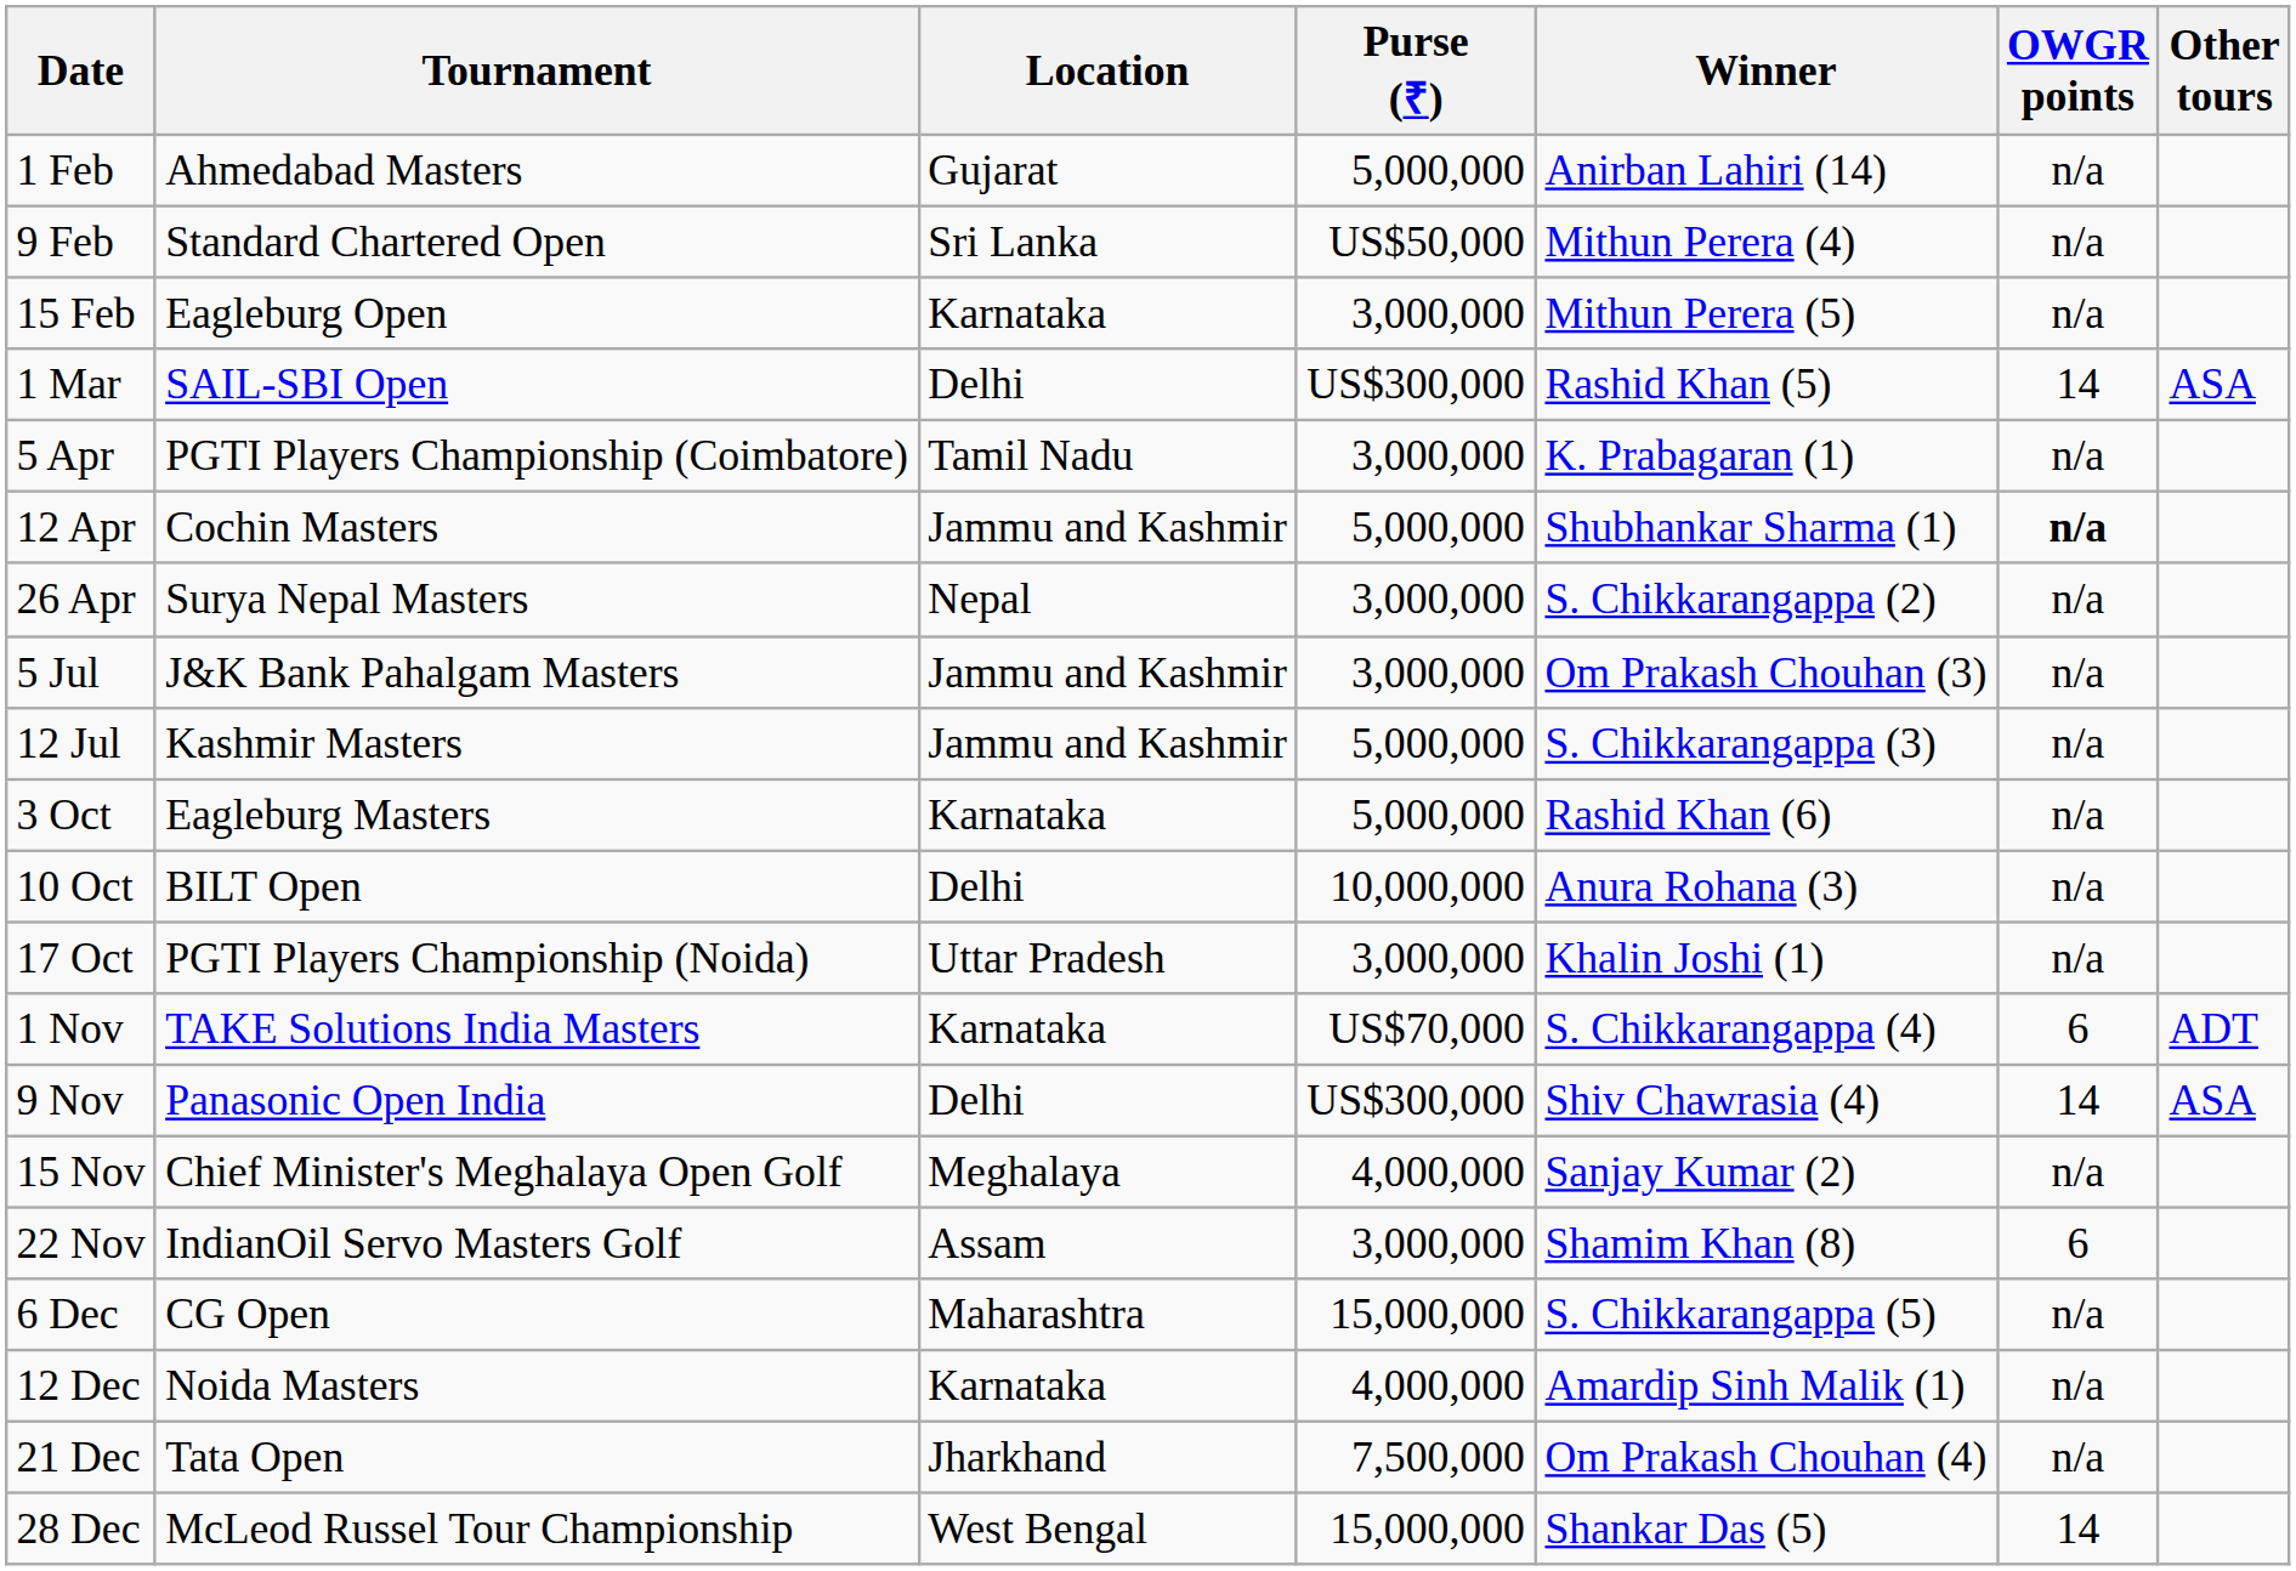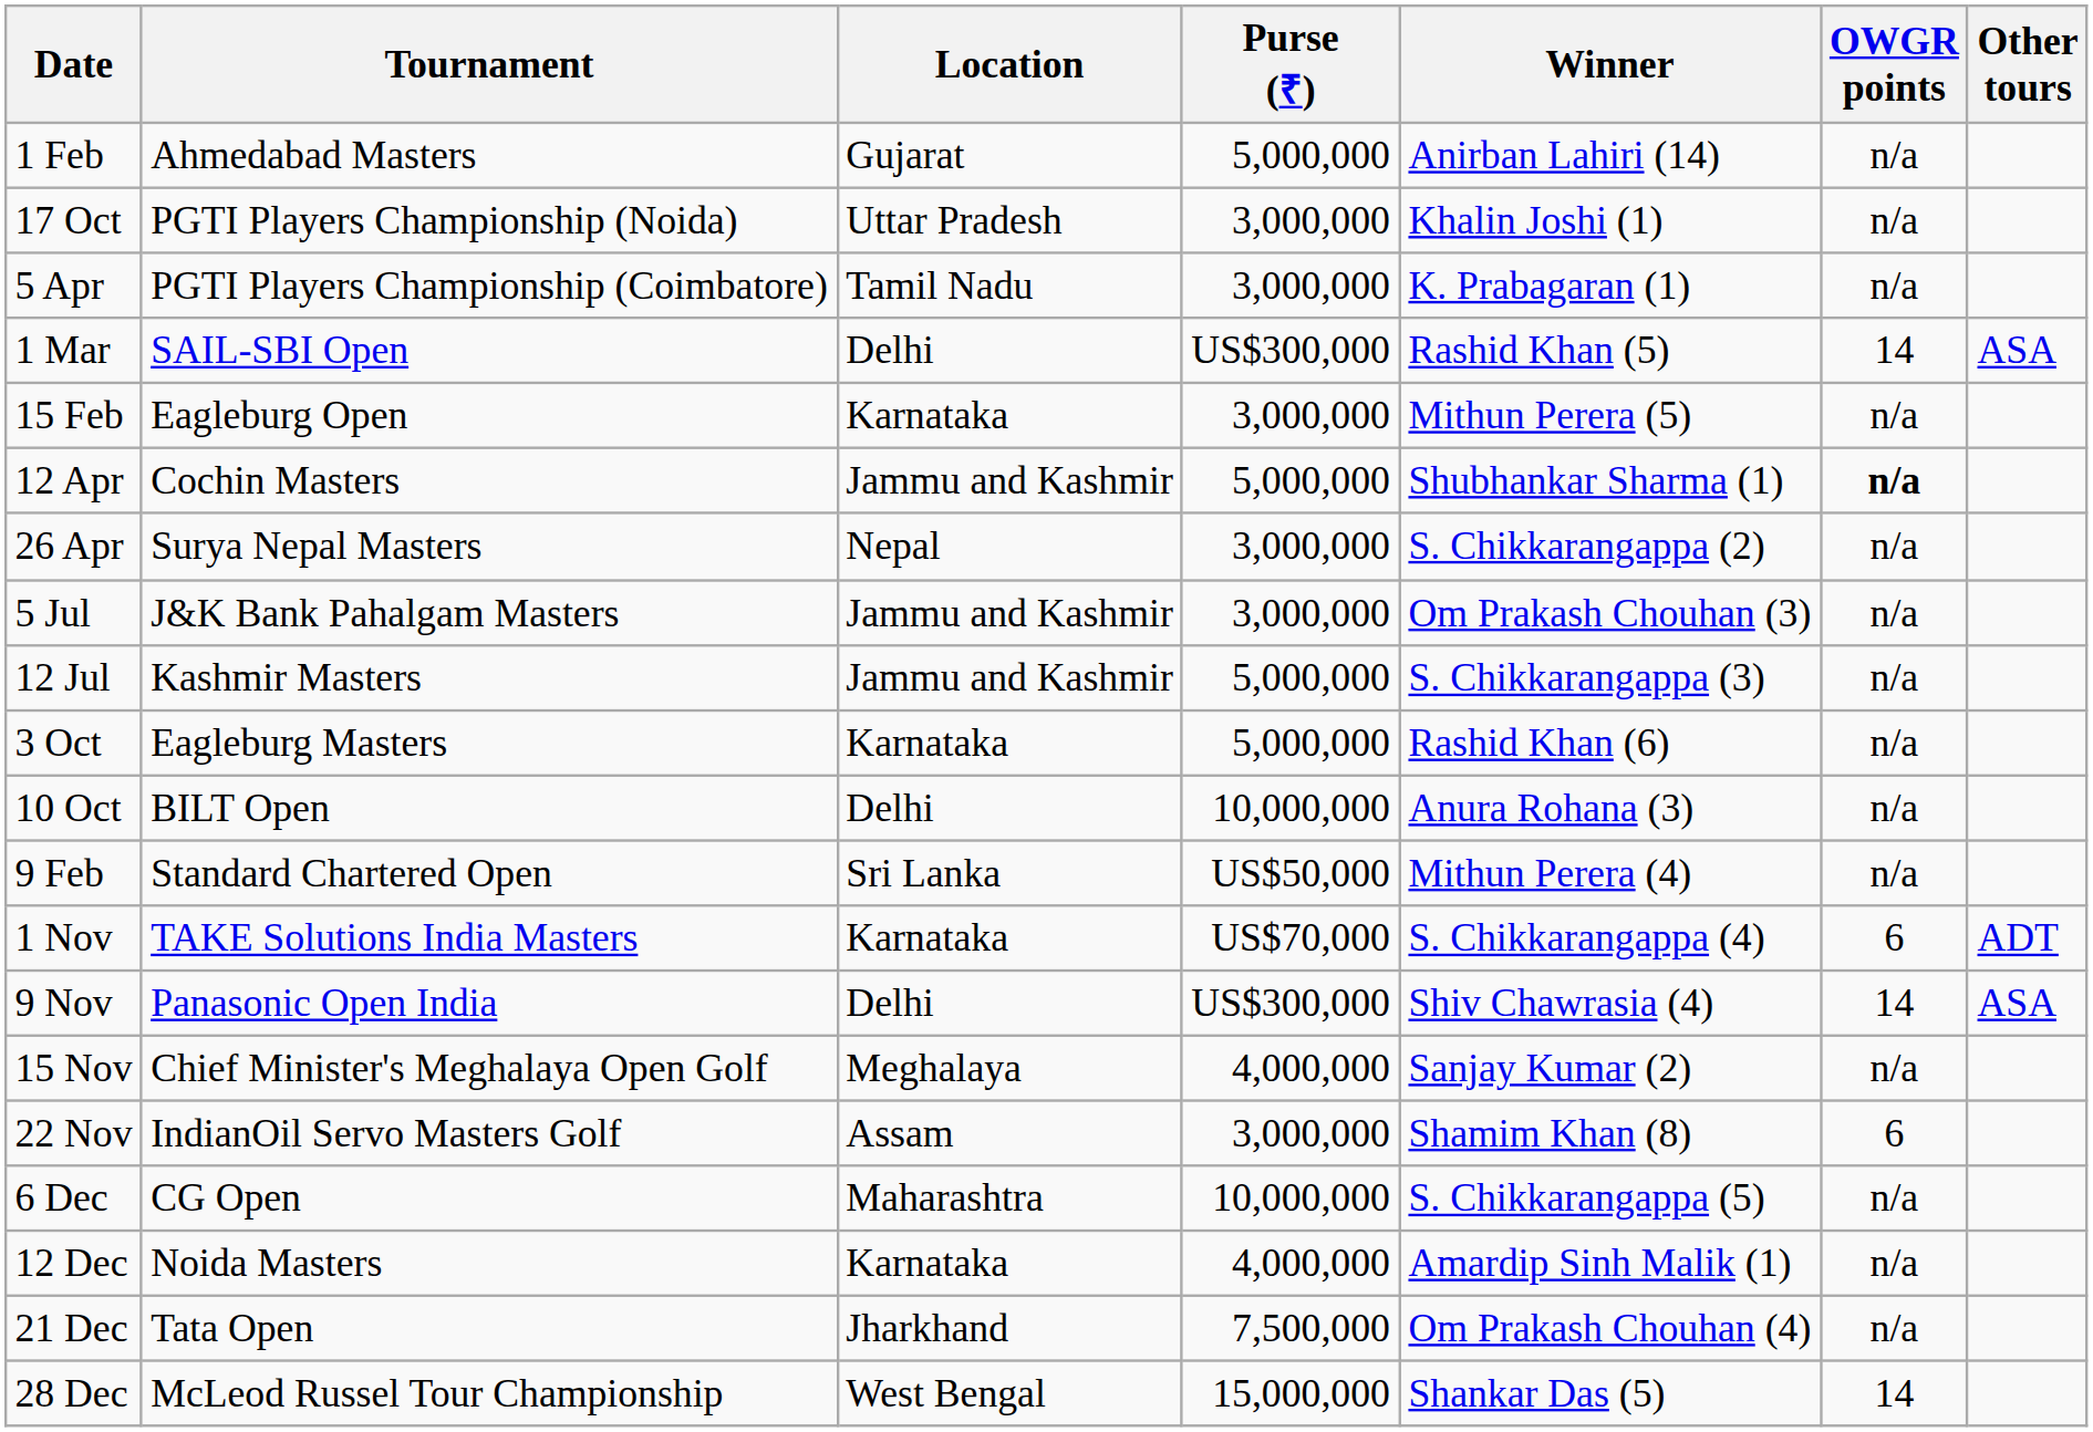rows swapped: 9 Feb <-> 17 Oct
rows swapped: 15 Feb <-> 5 Apr
6 Dec | Purse (₹): 15,000,000 -> 10,000,000
